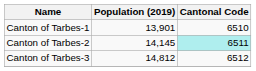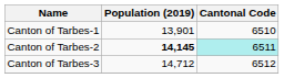Canton of Tarbes-2 | Population (2019): normal -> bold
Canton of Tarbes-3 | Population (2019): 14,812 -> 14,712
